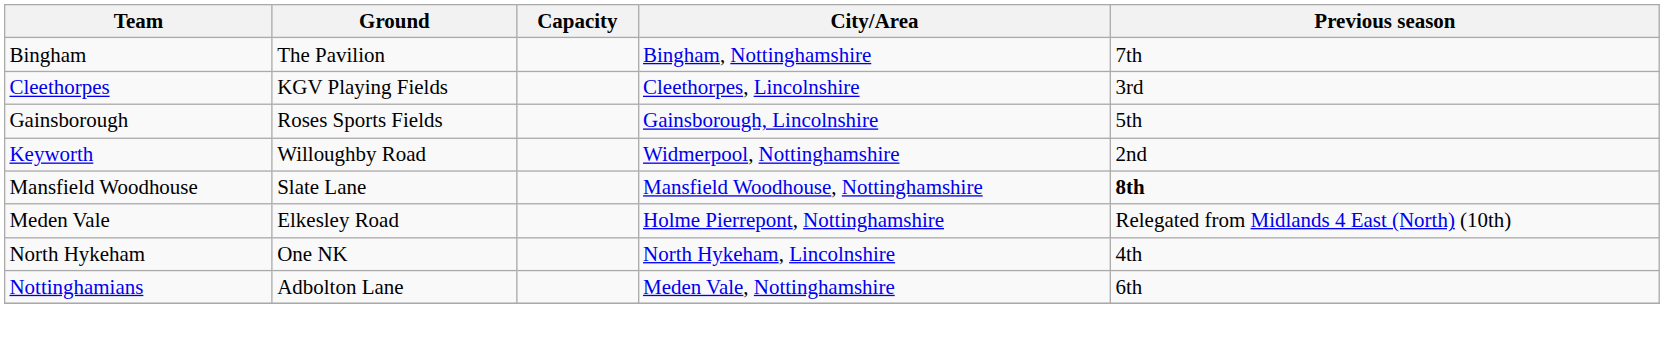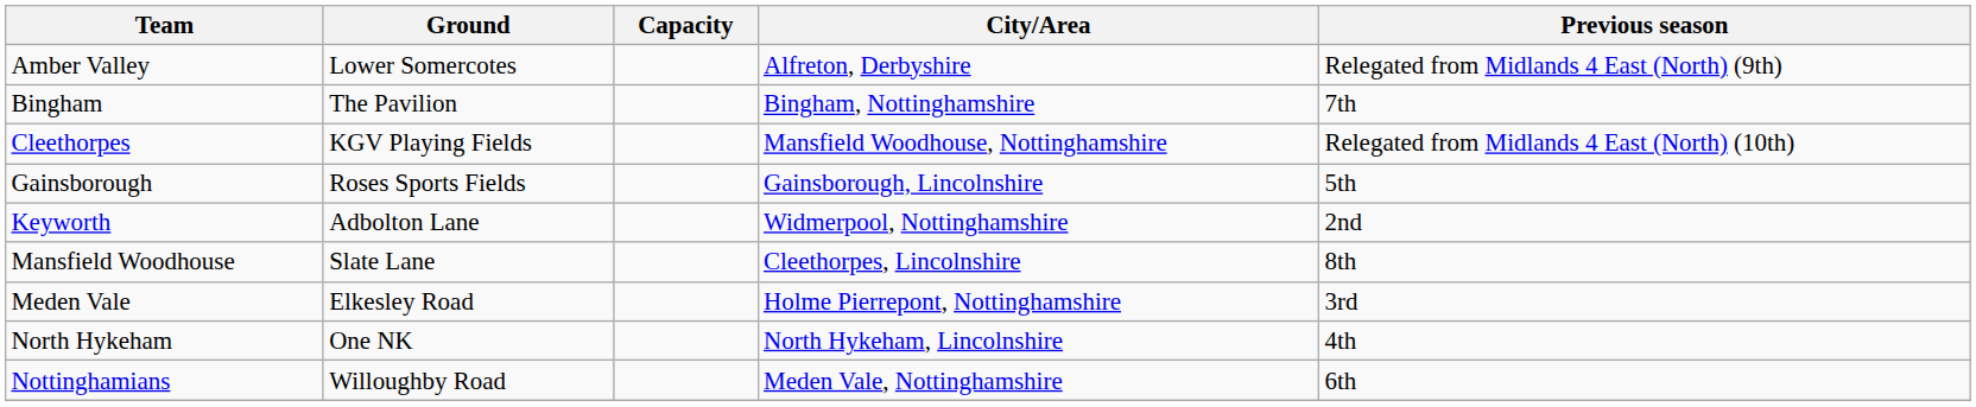+ row: Amber Valley | Lower Somercotes | Alfreton, Derbyshire | Relegated from Midlands 4 East (North) (9th)
Cleethorpes | City/Area: Cleethorpes, Lincolnshire -> Mansfield Woodhouse, Nottinghamshire
Cleethorpes | Previous season: 3rd -> Relegated from Midlands 4 East (North) (10th)
Keyworth | Ground: Willoughby Road -> Adbolton Lane
Mansfield Woodhouse | City/Area: Mansfield Woodhouse, Nottinghamshire -> Cleethorpes, Lincolnshire
Mansfield Woodhouse | Previous season: bold -> normal
Meden Vale | Previous season: Relegated from Midlands 4 East (North) (10th) -> 3rd
Nottinghamians | Ground: Adbolton Lane -> Willoughby Road
